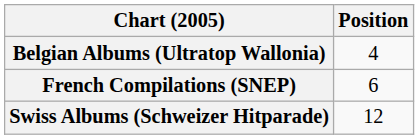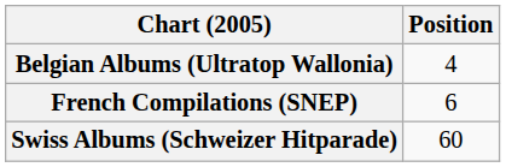Swiss Albums (Schweizer Hitparade) | Position: 12 -> 60
